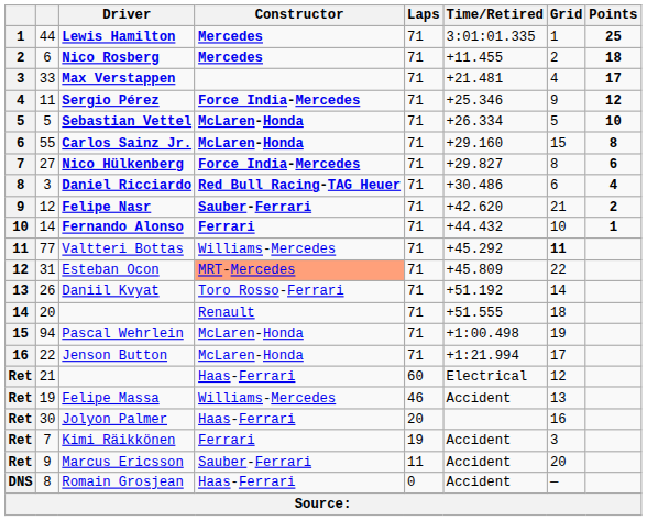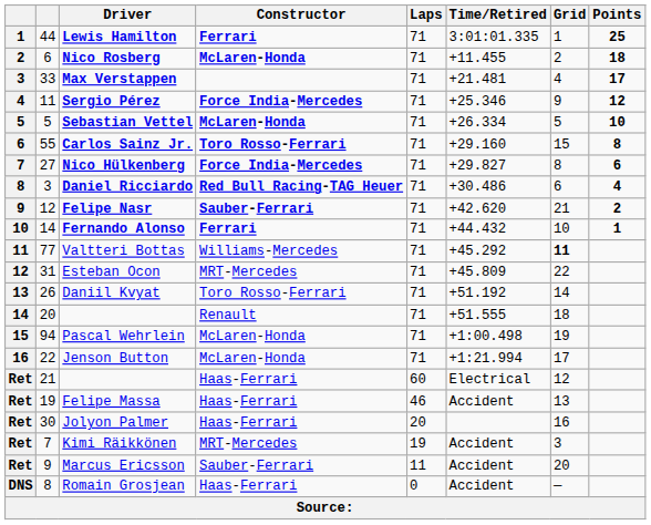Lewis Hamilton | Constructor: Mercedes -> Ferrari
Nico Rosberg | Constructor: Mercedes -> McLaren-Honda
Carlos Sainz Jr. | Constructor: McLaren-Honda -> Toro Rosso-Ferrari
Esteban Ocon | Constructor: lightsalmon background -> no background
Felipe Massa | Constructor: Williams-Mercedes -> Haas-Ferrari
Kimi Räikkönen | Constructor: Ferrari -> MRT-Mercedes
